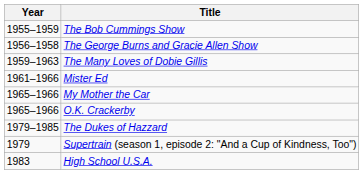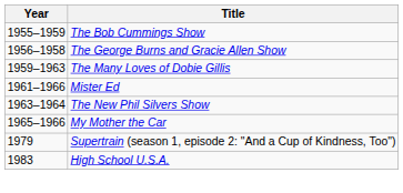+ row: 1963–1964 | The New Phil Silvers Show
- row: 1965–1966 | O.K. Crackerby
- row: 1979–1985 | The Dukes of Hazzard
